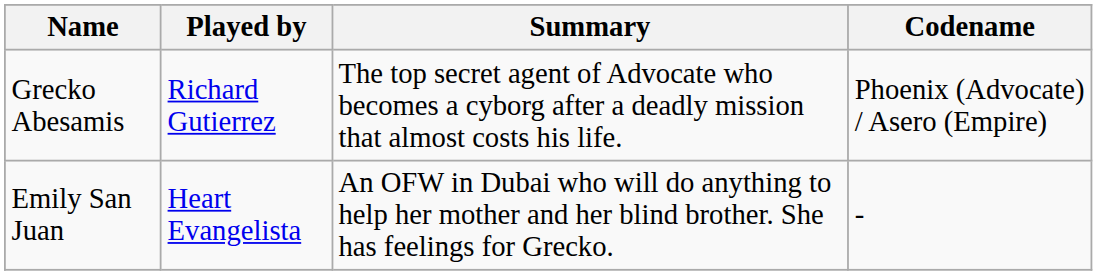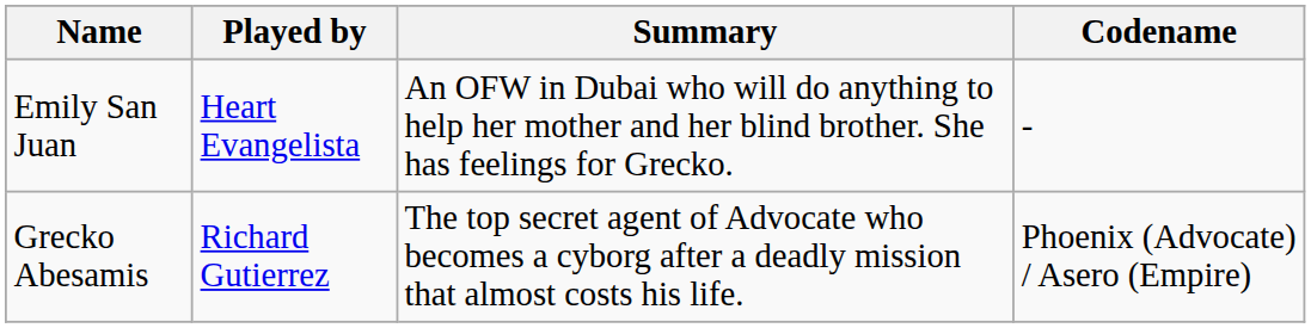rows swapped: Grecko Abesamis <-> Emily San Juan
